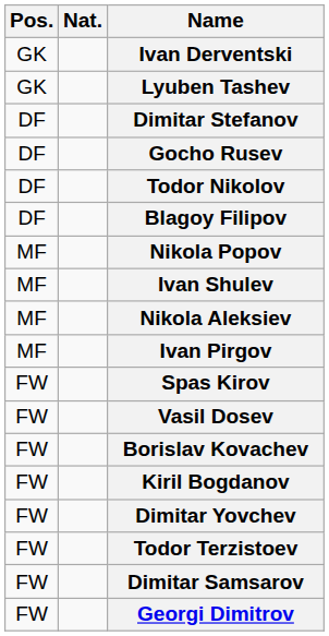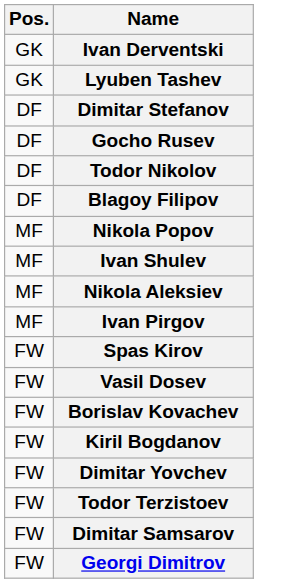- column: Nat.
